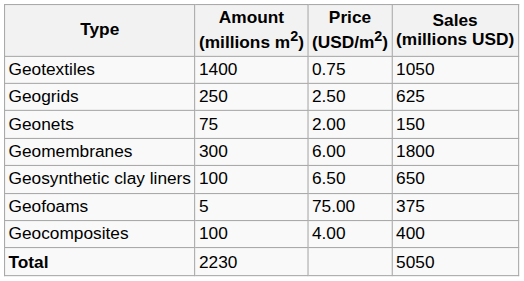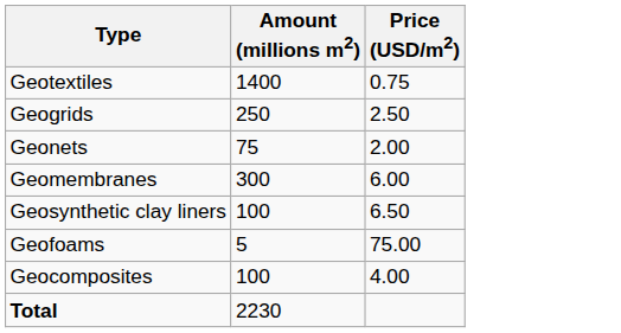- column: Sales (millions USD) | 1050 | 625 | 150 | 1800 | 650 | 375 | 400 | 5050
